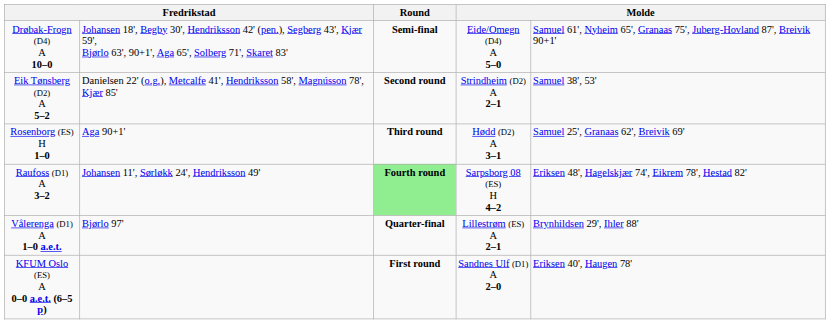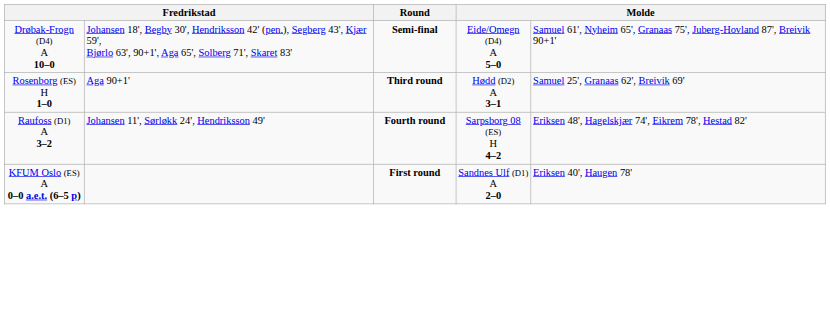- row: Eik Tønsberg (D2) A 5–2 | Danielsen 22' (o.g.), Metcalfe 41', Hendriksson 58', Magnússon 78', Kjær 85' | Second round | Strindheim (D2) A 2–1 | Samuel 38', 53'
Raufoss (D1) A 3–2 | Round: lightgreen background -> no background
- row: Vålerenga (D1) A 1–0 a.e.t. | Bjørlo 97' | Quarter-final | Lillestrøm (ES) A 2–1 | Brynhildsen 29', Ihler 88'
